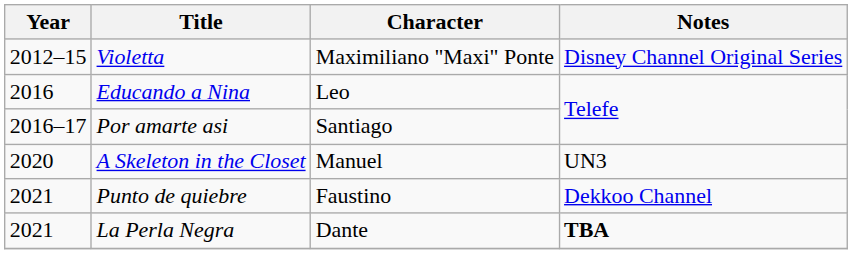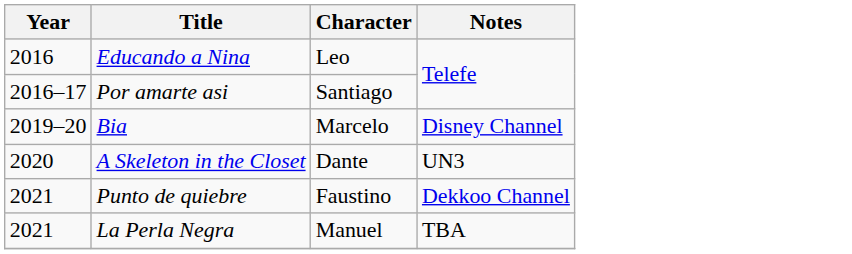- row: 2012–15 | Violetta | Maximiliano "Maxi" Ponte | Disney Channel Original Series
+ row: 2019–20 | Bia | Marcelo | Disney Channel
A Skeleton in the Closet | Character: Manuel -> Dante
La Perla Negra | Character: Dante -> Manuel
La Perla Negra | Notes: bold -> normal
